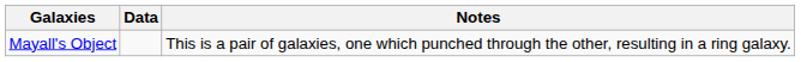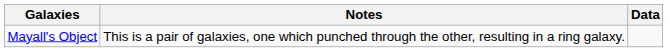columns swapped: Data <-> Notes
